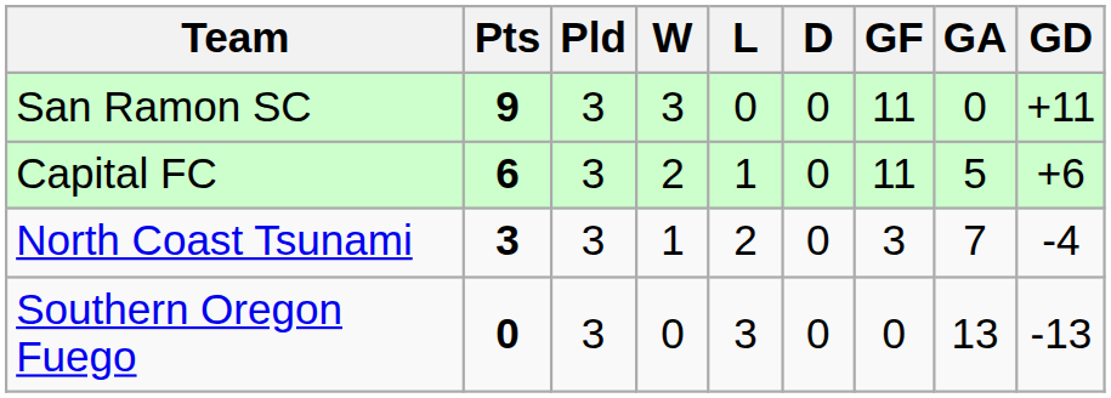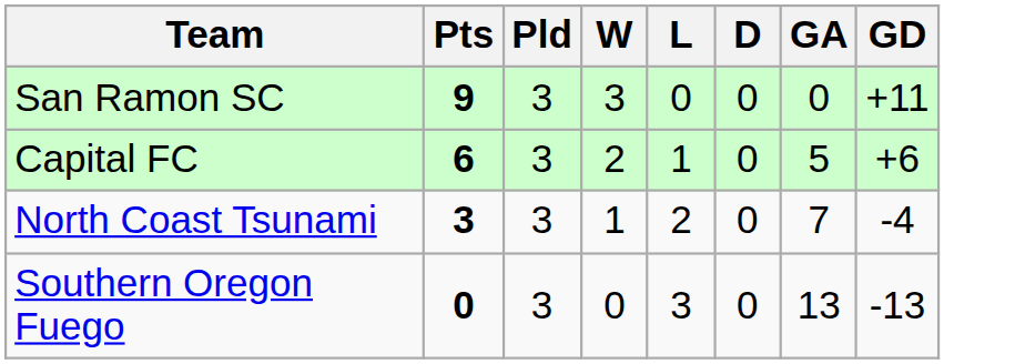- column: GF | 11 | 11 | 3 | 0
